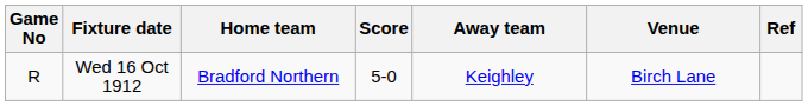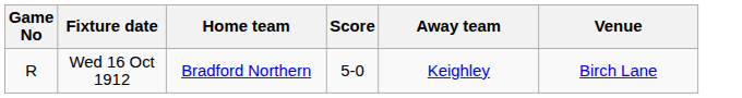- column: Ref
